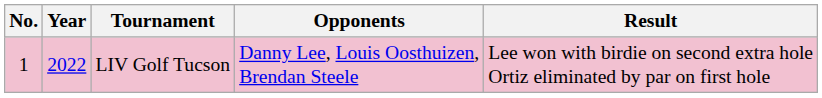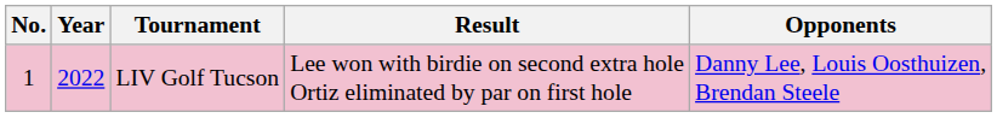columns swapped: Opponents <-> Result
